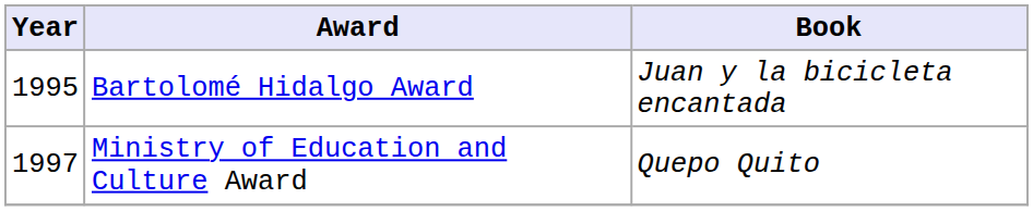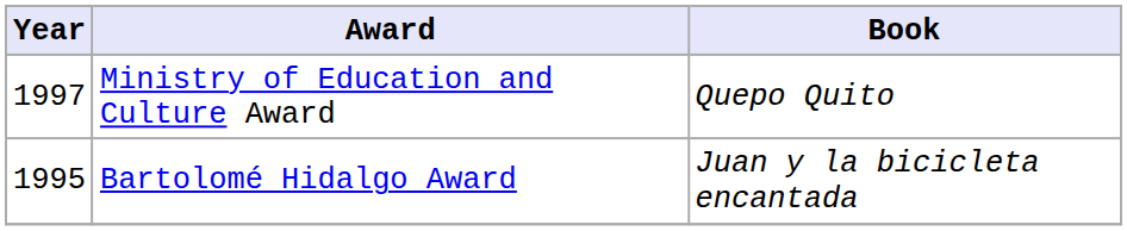rows swapped: Bartolomé Hidalgo Award <-> Ministry of Education and Culture Award
